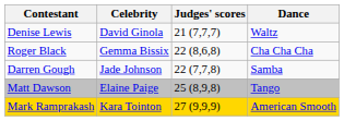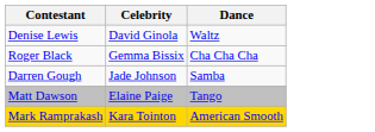- column: Judges' scores | 21 (7,7,7) | 22 (8,6,8) | 22 (7,7,8) | 25 (8,9,8) | 27 (9,9,9)
